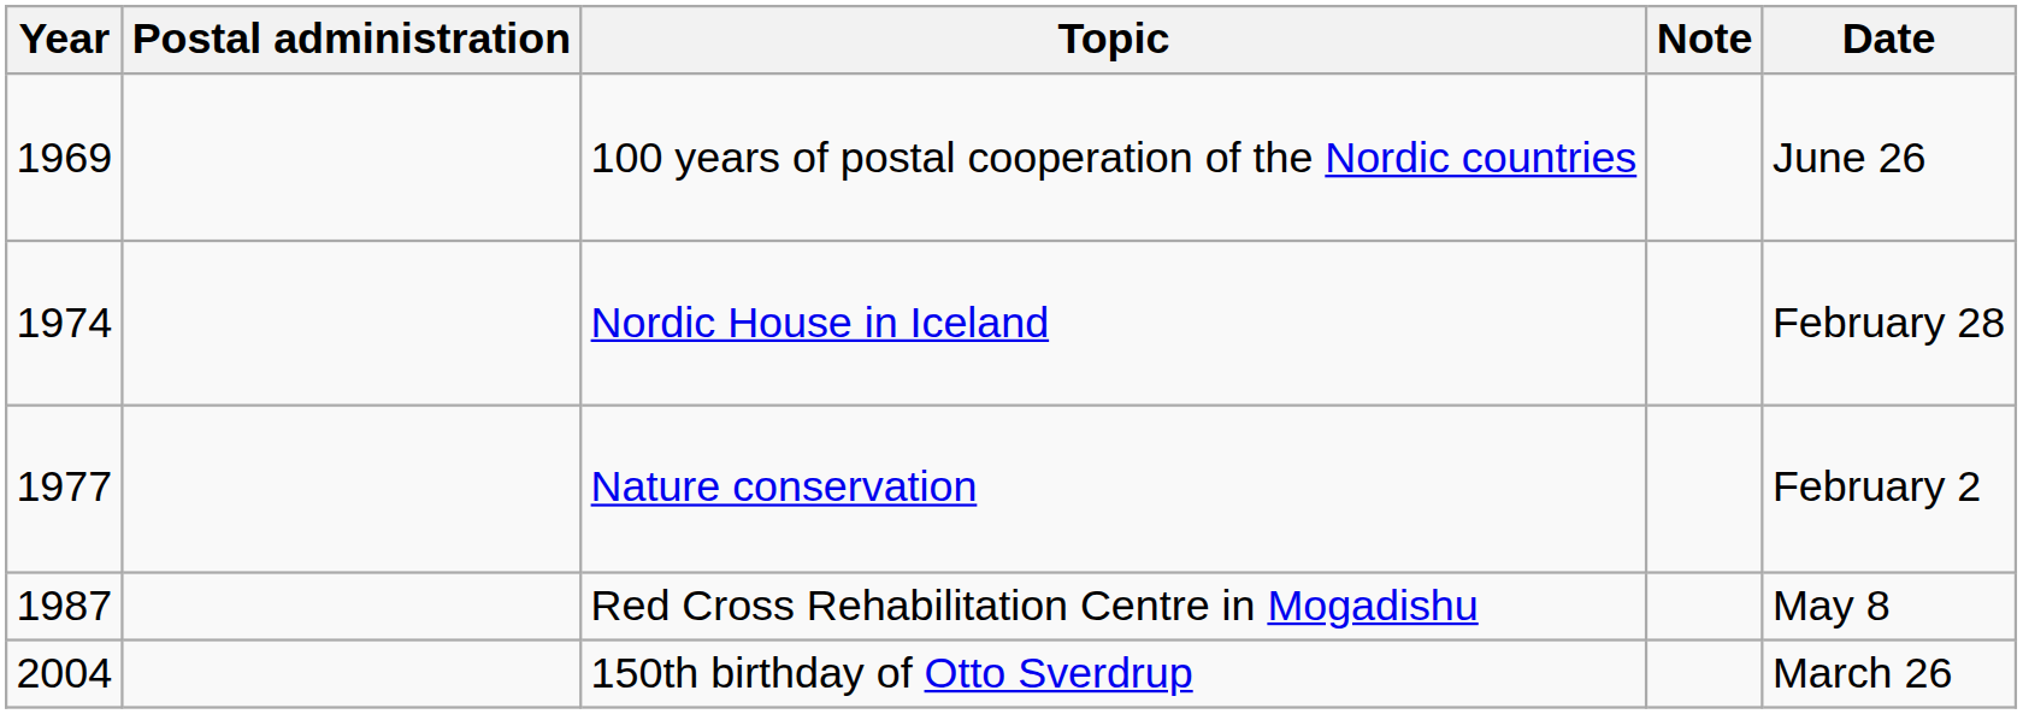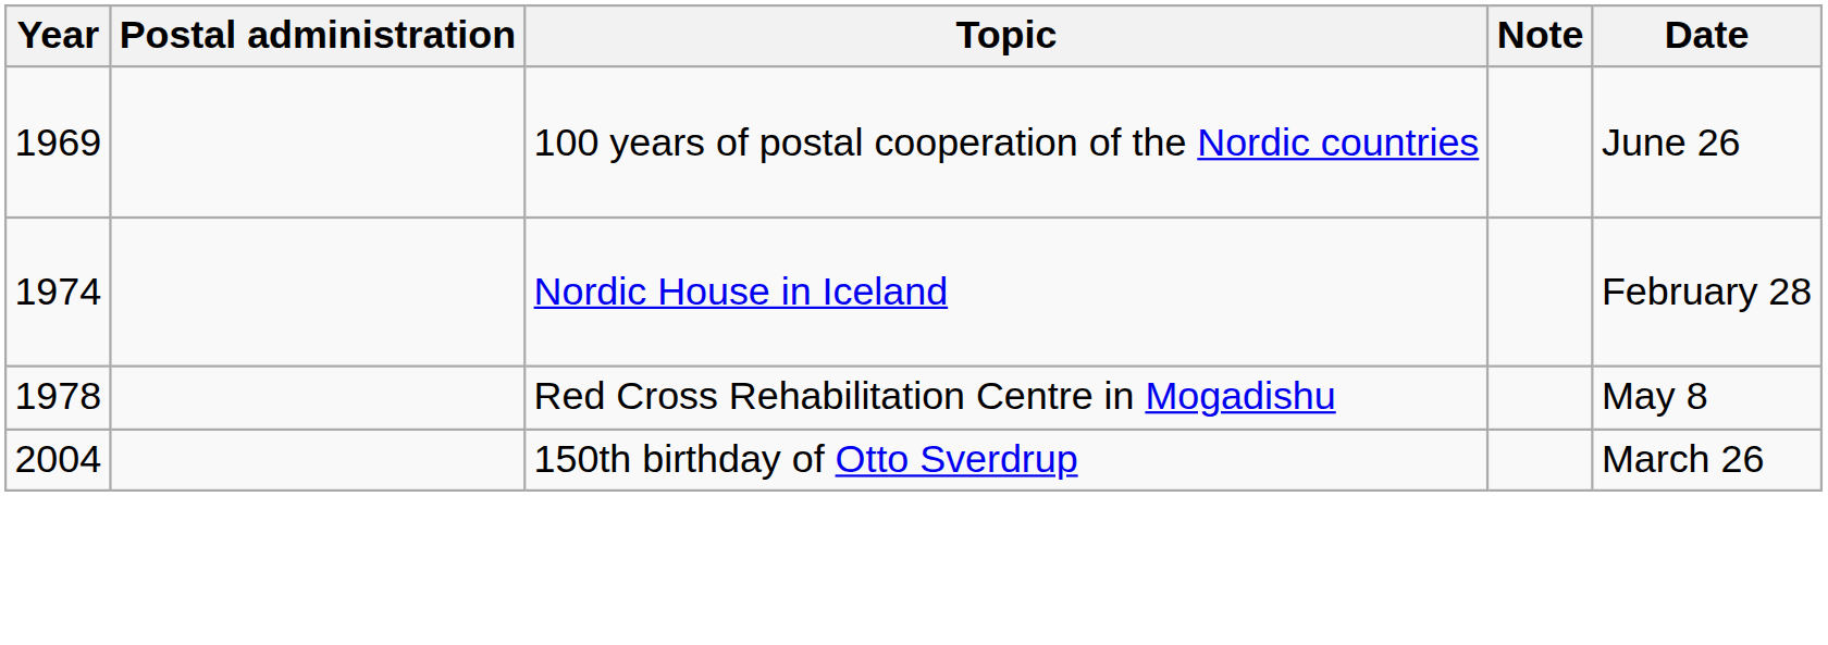- row: 1977 | Nature conservation | February 2
Red Cross Rehabilitation Centre in Mogadishu | Year: 1987 -> 1978
